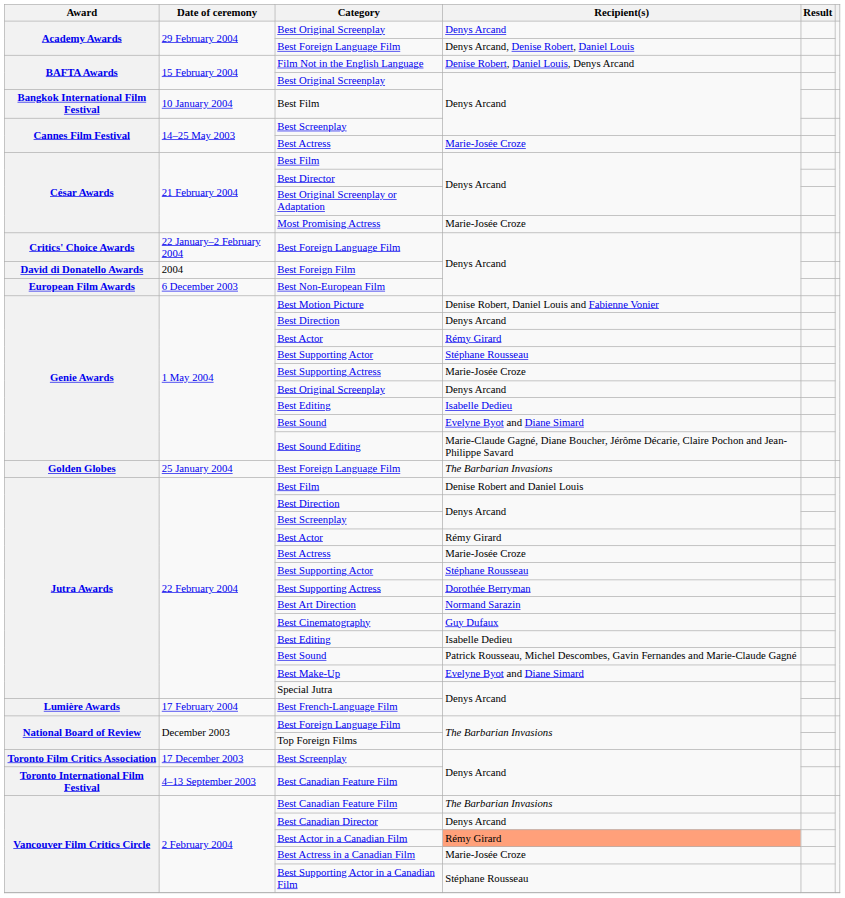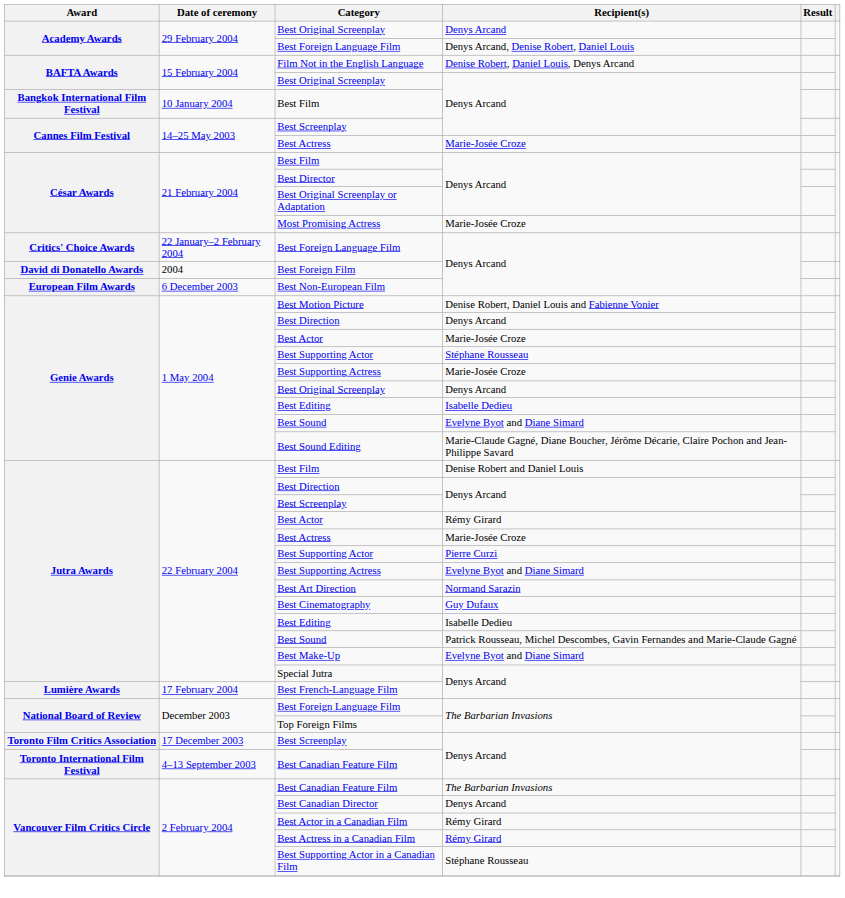Genie Awards / Best Actor | Recipient(s): Rémy Girard -> Marie-Josée Croze
- row: Golden Globes | 25 January 2004 | Best Foreign Language Film | The Barbarian Invasions
Jutra Awards / Best Supporting Actor | Recipient(s): Stéphane Rousseau -> Pierre Curzi
Jutra Awards / Best Supporting Actress | Recipient(s): Dorothée Berryman -> Evelyne Byot and Diane Simard
Best Actor in a Canadian Film | Recipient(s): lightsalmon background -> no background
Best Actress in a Canadian Film | Recipient(s): Marie-Josée Croze -> Rémy Girard
